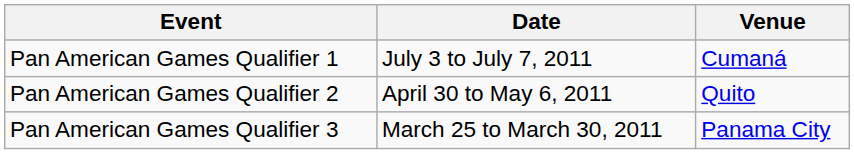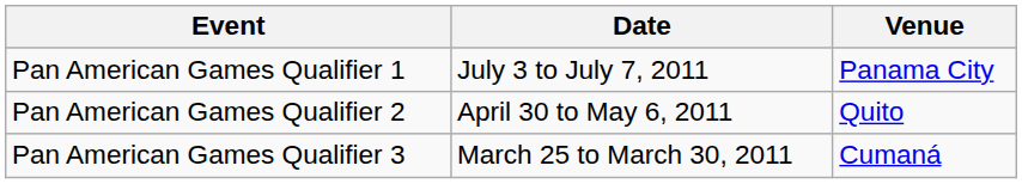Pan American Games Qualifier 1 | Venue: Cumaná -> Panama City
Pan American Games Qualifier 3 | Venue: Panama City -> Cumaná
